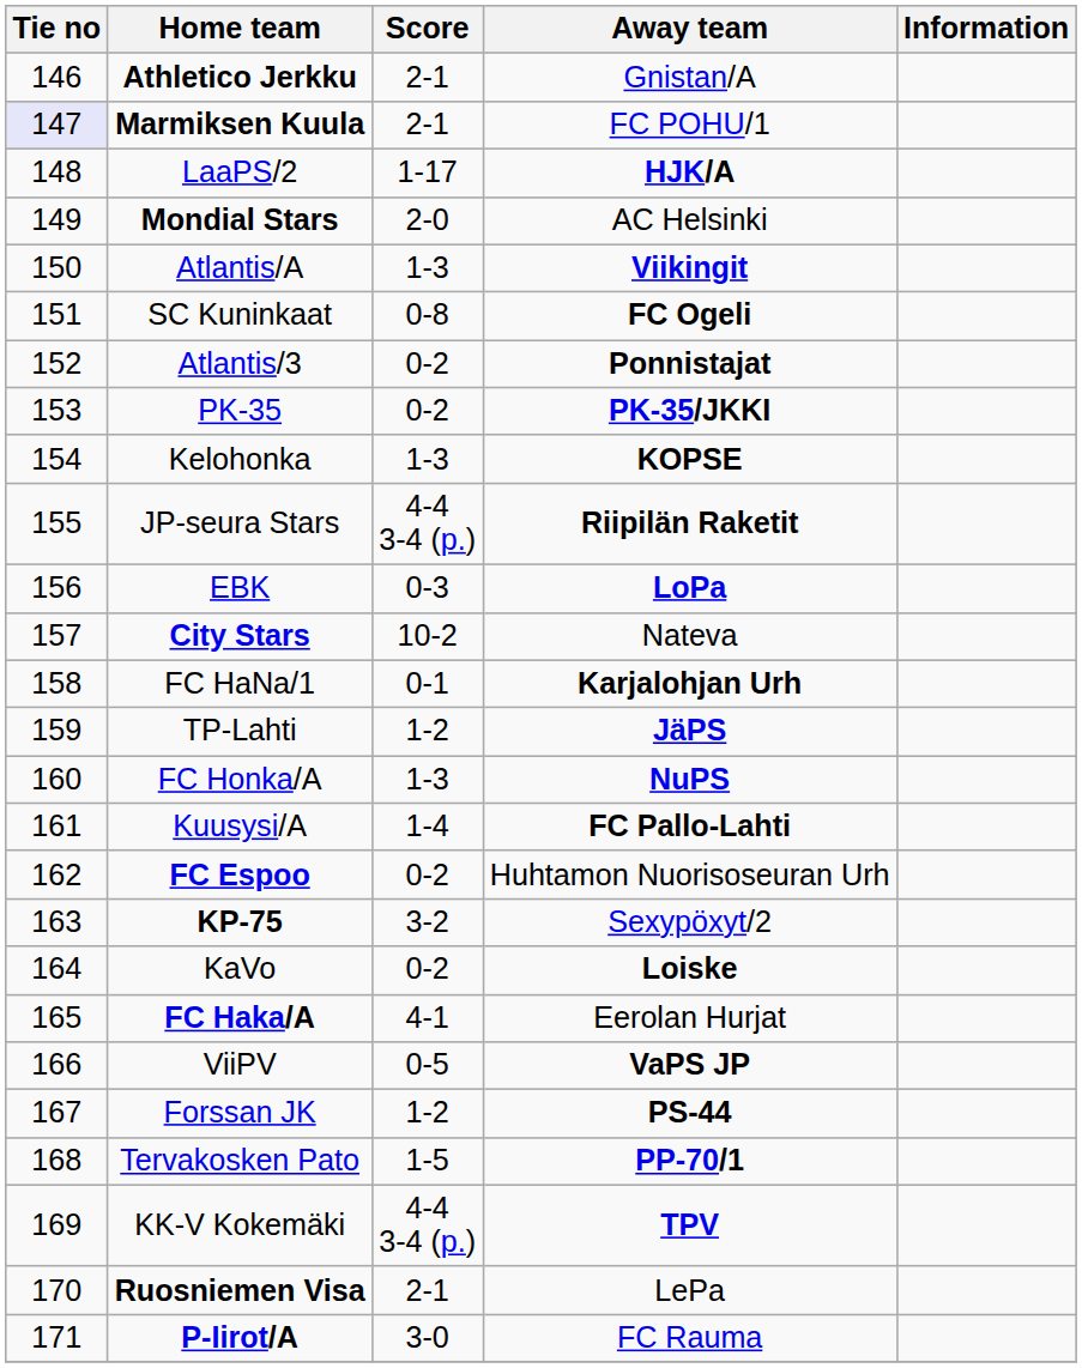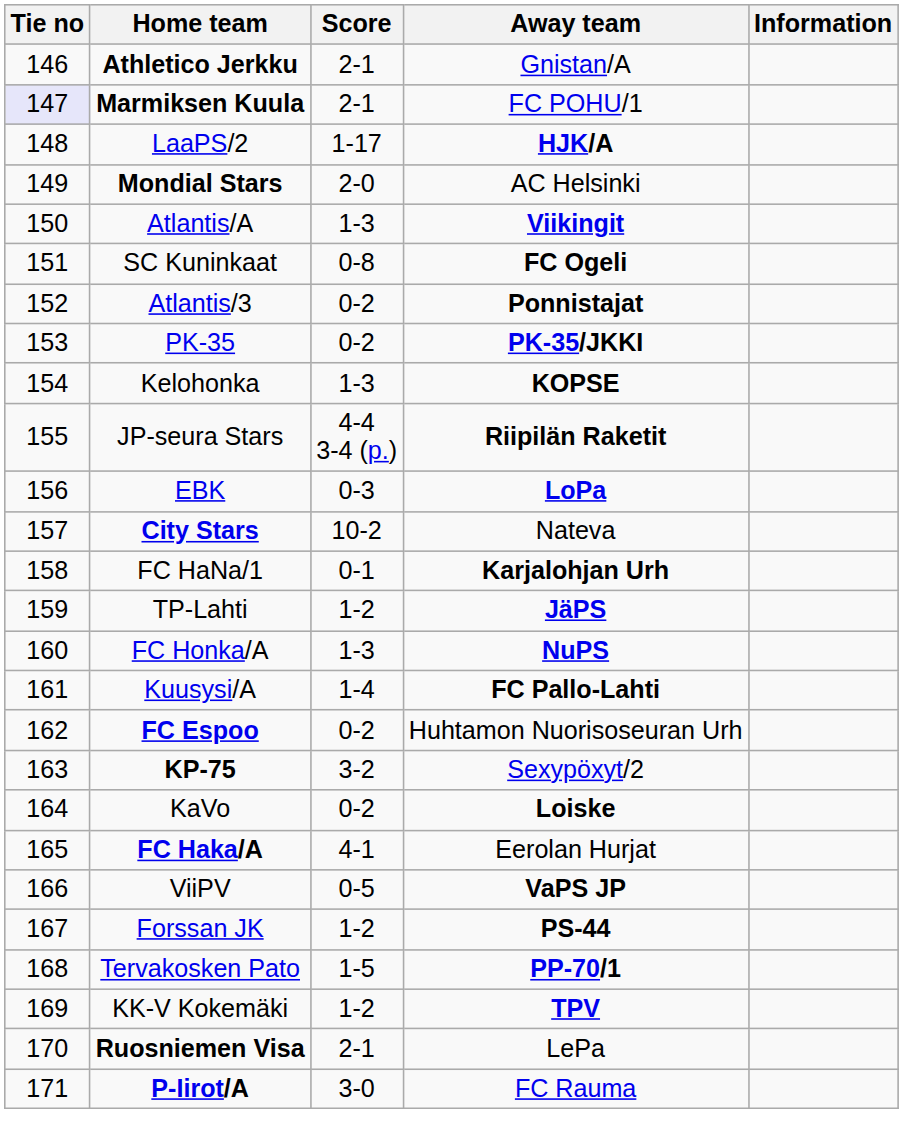KK-V Kokemäki | Score: 4-4 3-4 (p.) -> 1-2
